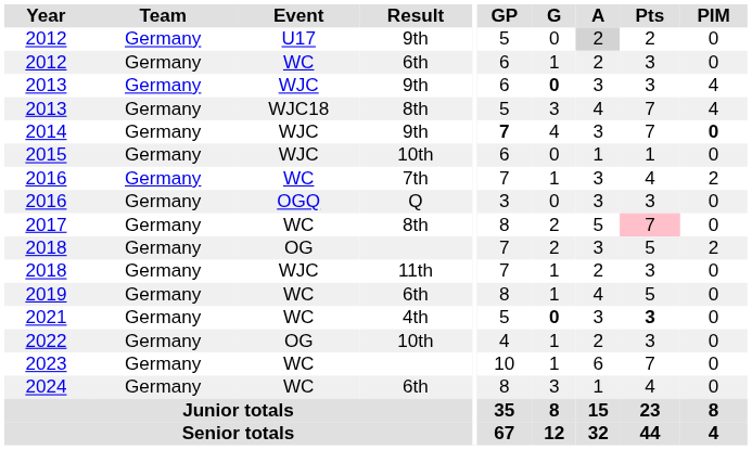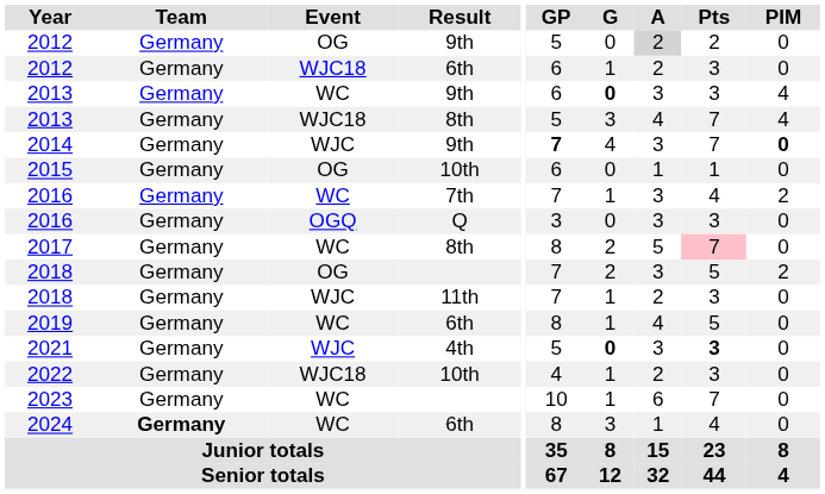2012 / 9th | Event: U17 -> OG
2012 / 6th | Event: WC -> WJC18
2013 / 9th | Event: WJC -> WC
2015 | Event: WJC -> OG
2021 | Event: WC -> WJC
2022 | Event: OG -> WJC18
2024 | Team: normal -> bold
